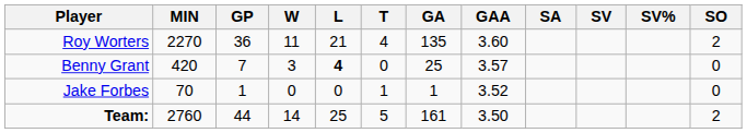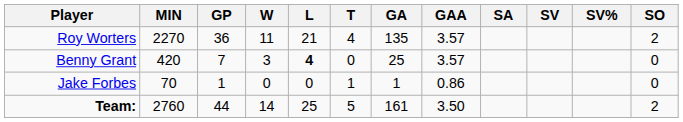Roy Worters | GAA: 3.60 -> 3.57
Jake Forbes | GAA: 3.52 -> 0.86
